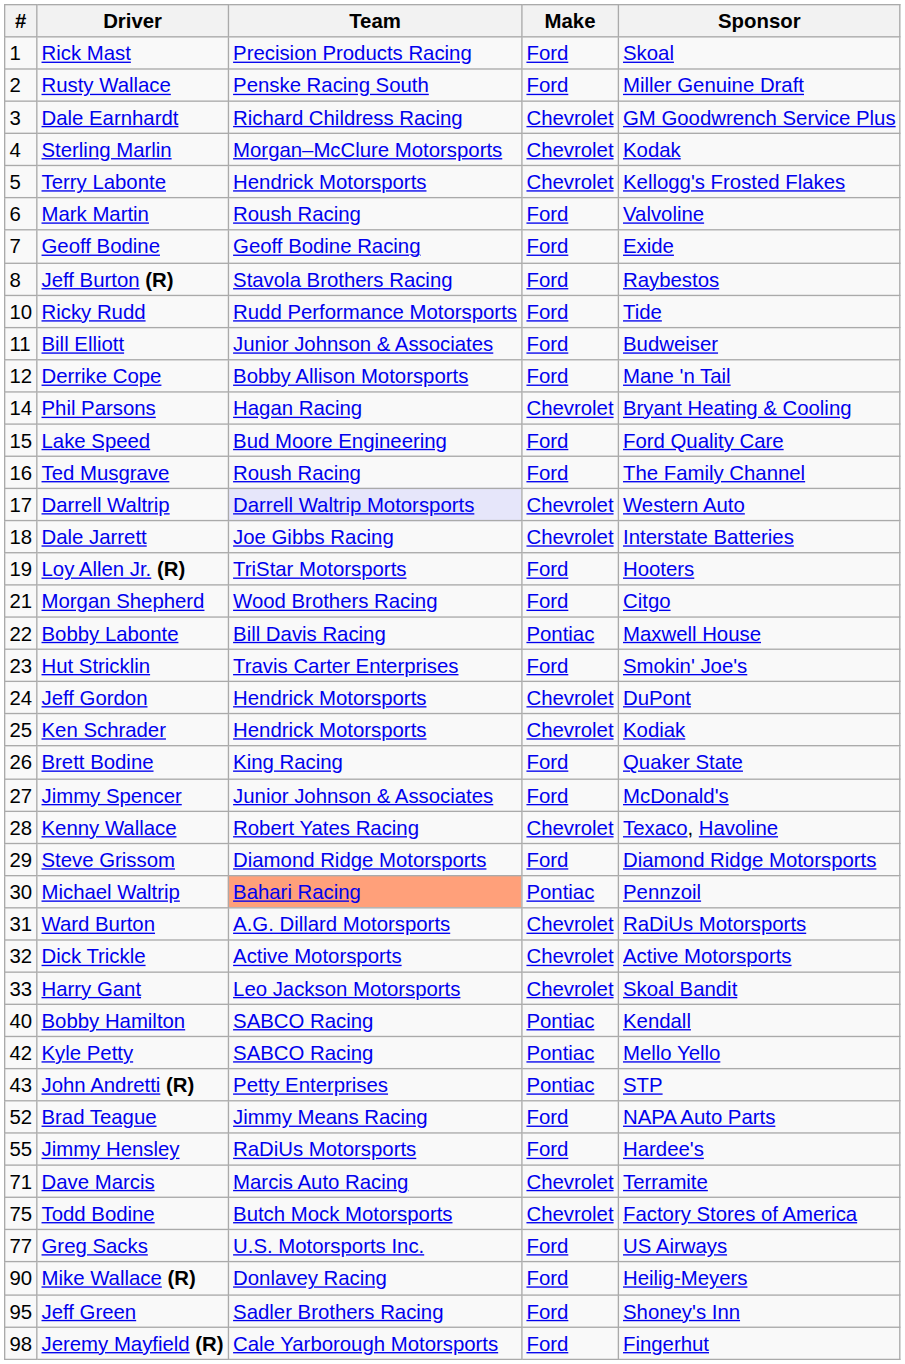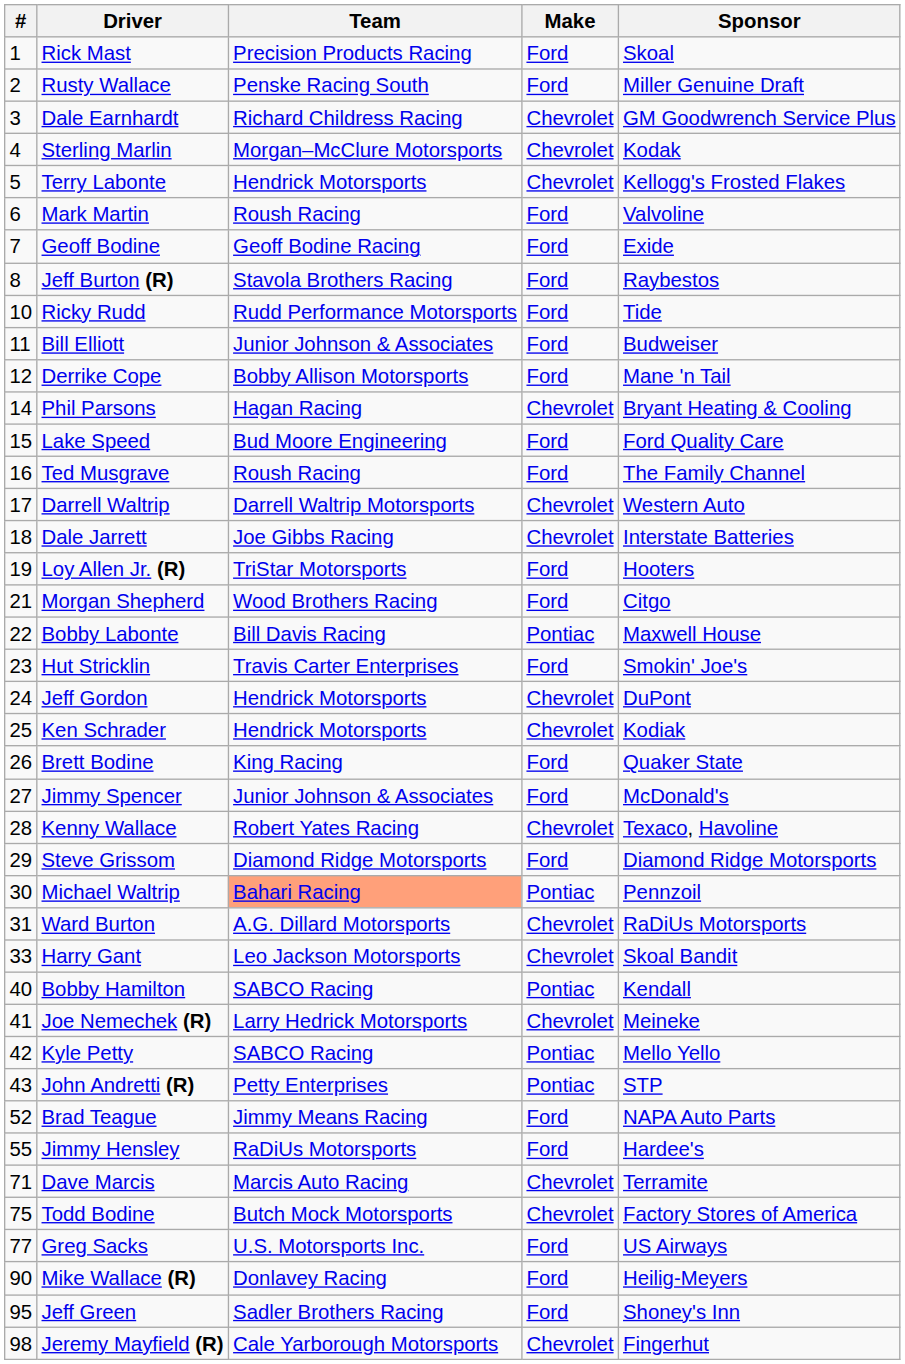Darrell Waltrip | Team: lavender background -> no background
- row: 32 | Dick Trickle | Active Motorsports | Chevrolet | Active Motorsports
+ row: 41 | Joe Nemechek (R) | Larry Hedrick Motorsports | Chevrolet | Meineke
Jeremy Mayfield (R) | Make: Ford -> Chevrolet
